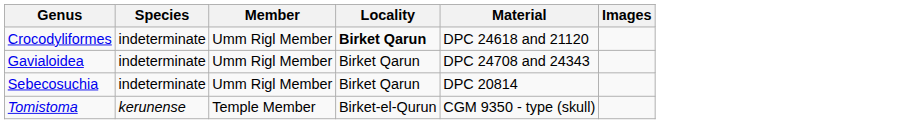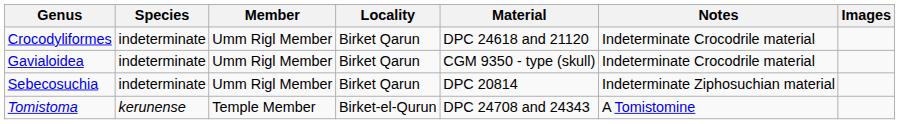+ column: Notes | Indeterminate Crocodrile material | Indeterminate Crocodrile material | Indeterminate Ziphosuchian material | A Tomistomine
Crocodyliformes | Locality: bold -> normal
Gavialoidea | Material: DPC 24708 and 24343 -> CGM 9350 - type (skull)
Tomistoma | Material: CGM 9350 - type (skull) -> DPC 24708 and 24343
